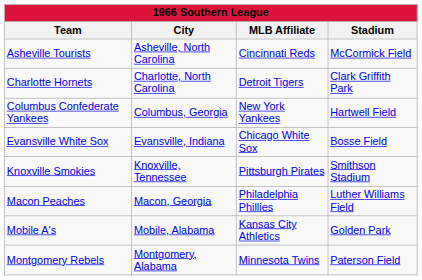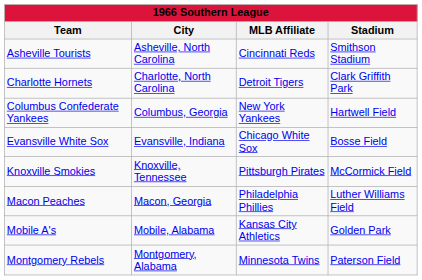Asheville Tourists | Stadium: McCormick Field -> Smithson Stadium
Knoxville Smokies | Stadium: Smithson Stadium -> McCormick Field
